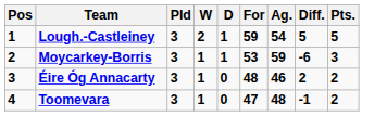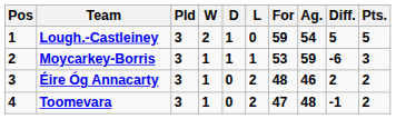+ column: L | 0 | 1 | 2 | 2
